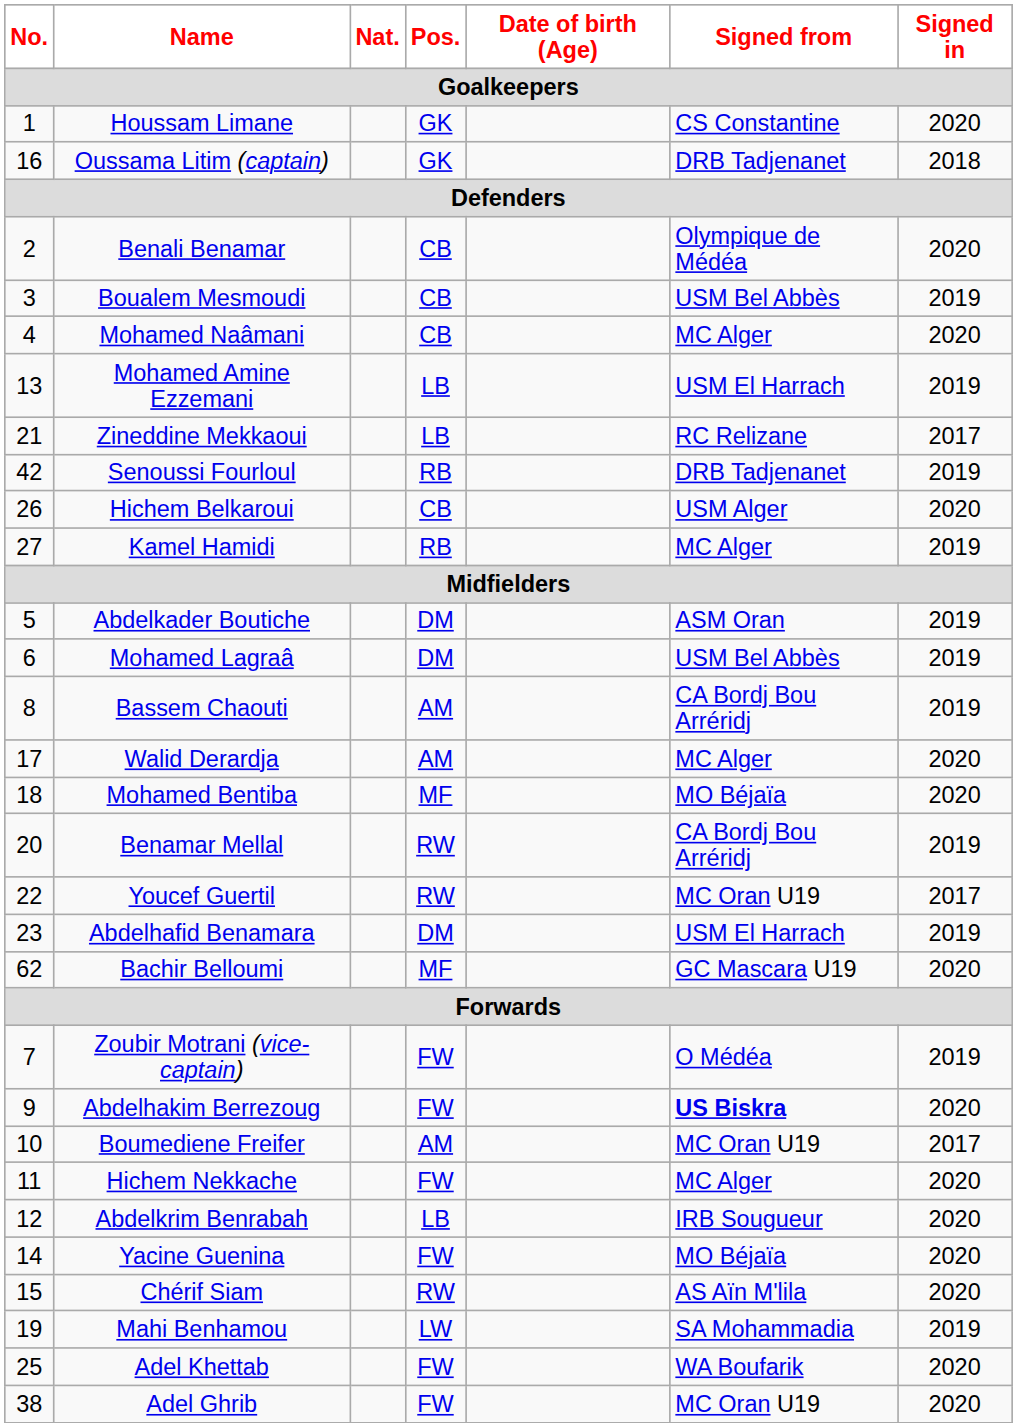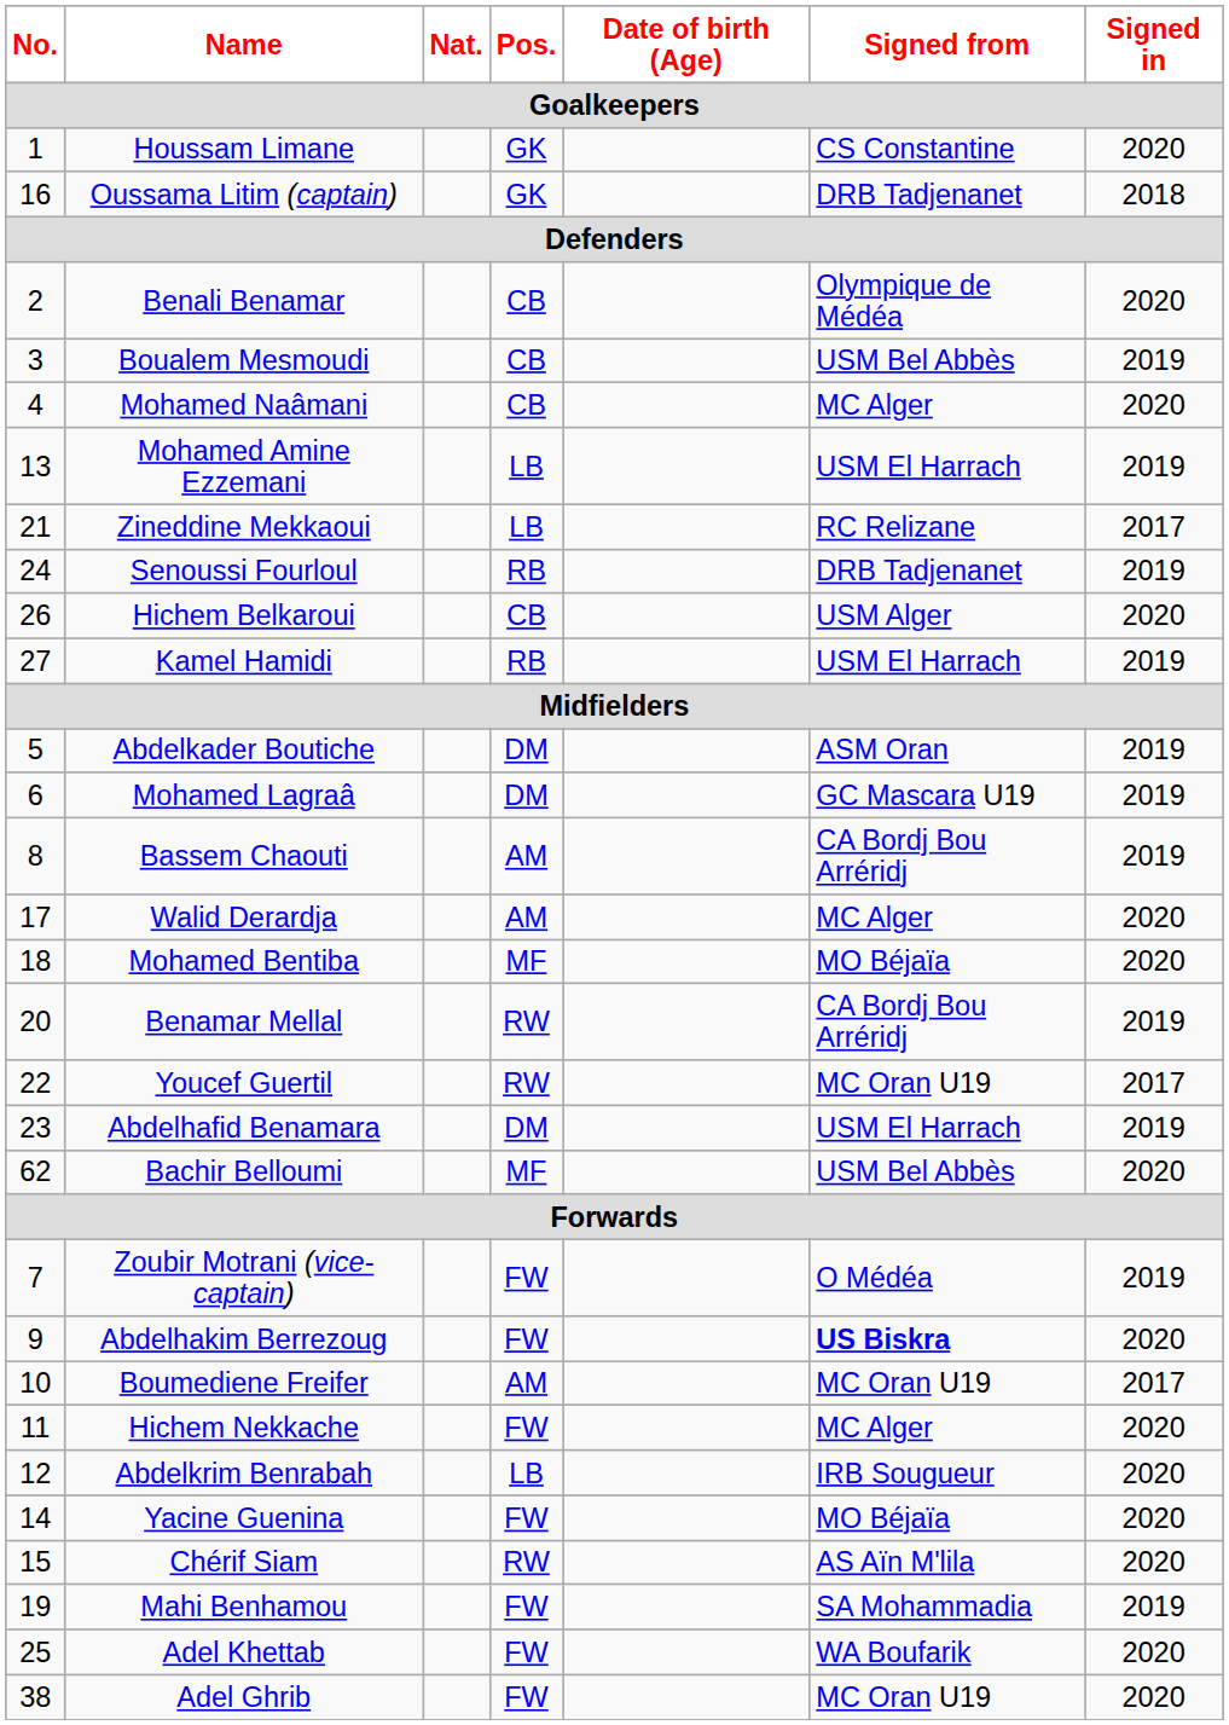Senoussi Fourloul | No.: 42 -> 24
Kamel Hamidi | Signed from: MC Alger -> USM El Harrach
Mohamed Lagraâ | Signed from: USM Bel Abbès -> GC Mascara U19
Bachir Belloumi | Signed from: GC Mascara U19 -> USM Bel Abbès
Mahi Benhamou | Pos.: LW -> FW
